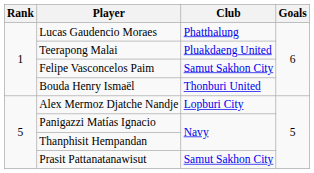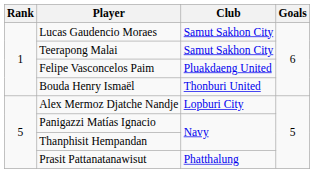Lucas Gaudencio Moraes | Club: Phatthalung -> Samut Sakhon City
Teerapong Malai | Club: Pluakdaeng United -> Samut Sakhon City
Felipe Vasconcelos Paim | Club: Samut Sakhon City -> Pluakdaeng United
Prasit Pattanatanawisut | Club: Samut Sakhon City -> Phatthalung
